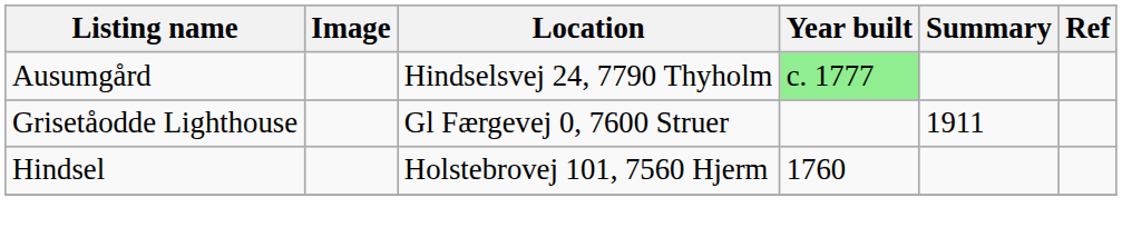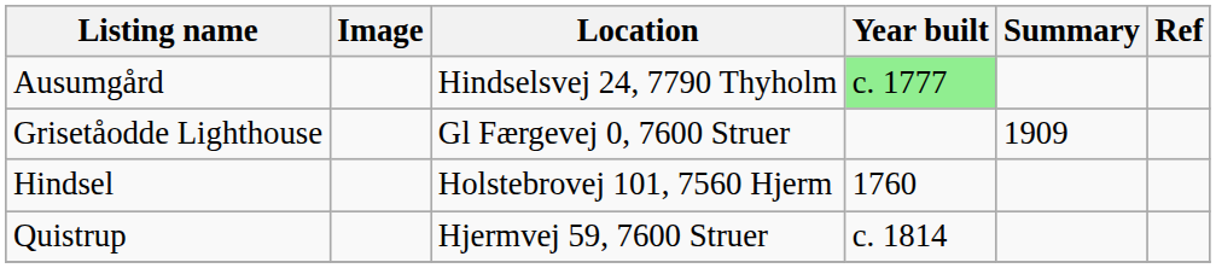Grisetåodde Lighthouse | Summary: 1911 -> 1909
+ row: Quistrup | Hjermvej 59, 7600 Struer | c. 1814
